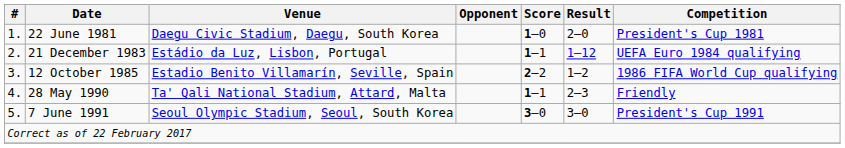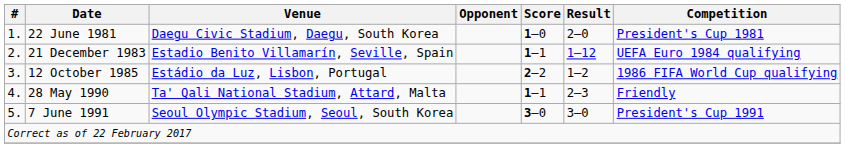21 December 1983 | Venue: Estádio da Luz, Lisbon, Portugal -> Estadio Benito Villamarín, Seville, Spain
12 October 1985 | Venue: Estadio Benito Villamarín, Seville, Spain -> Estádio da Luz, Lisbon, Portugal
